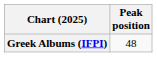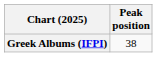Greek Albums (IFPI) | Peak position: 48 -> 38
